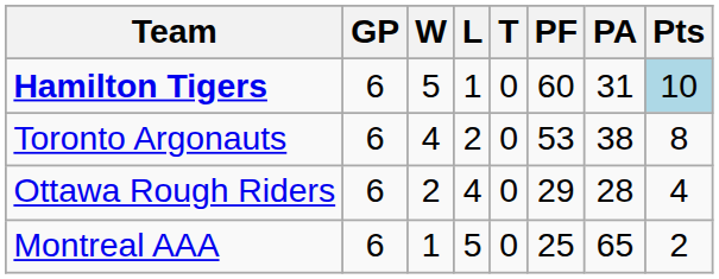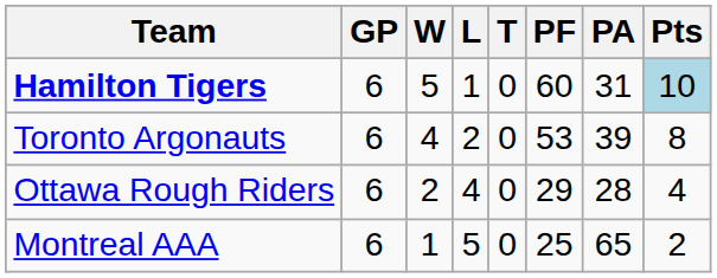Toronto Argonauts | PA: 38 -> 39
